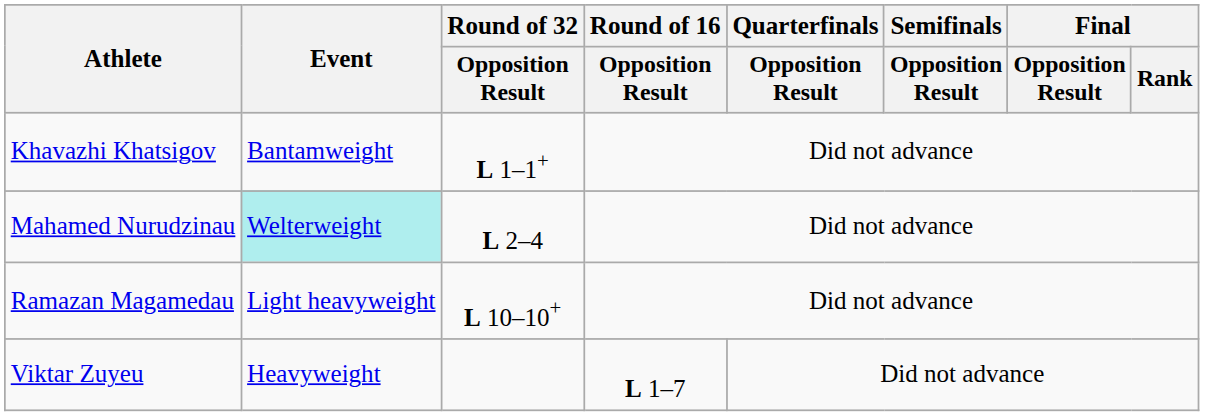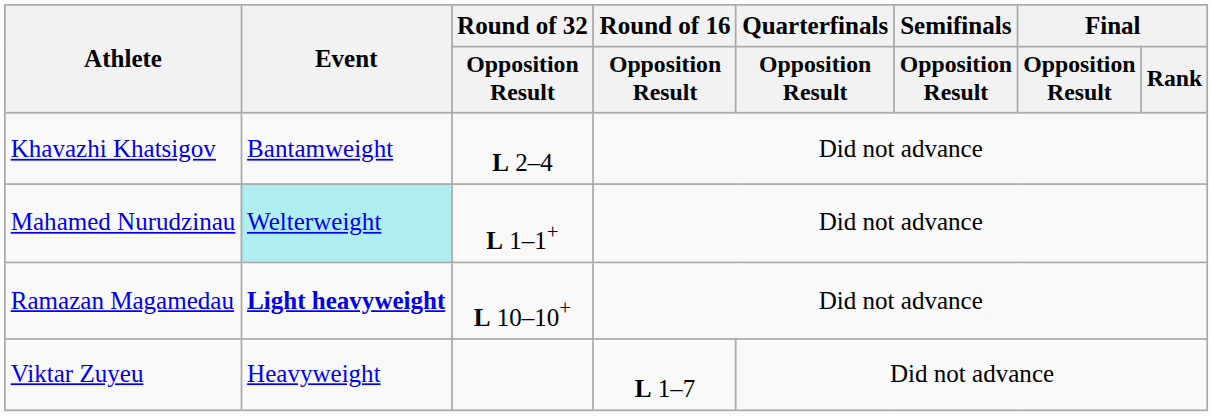Khavazhi Khatsigov | Round of 32 / Opposition Result: L 1–1+ -> L 2–4
Mahamed Nurudzinau | Round of 32 / Opposition Result: L 2–4 -> L 1–1+
Ramazan Magamedau | Event: normal -> bold
